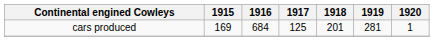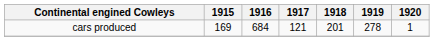cars produced | 1917: 125 -> 121
cars produced | 1919: 281 -> 278
